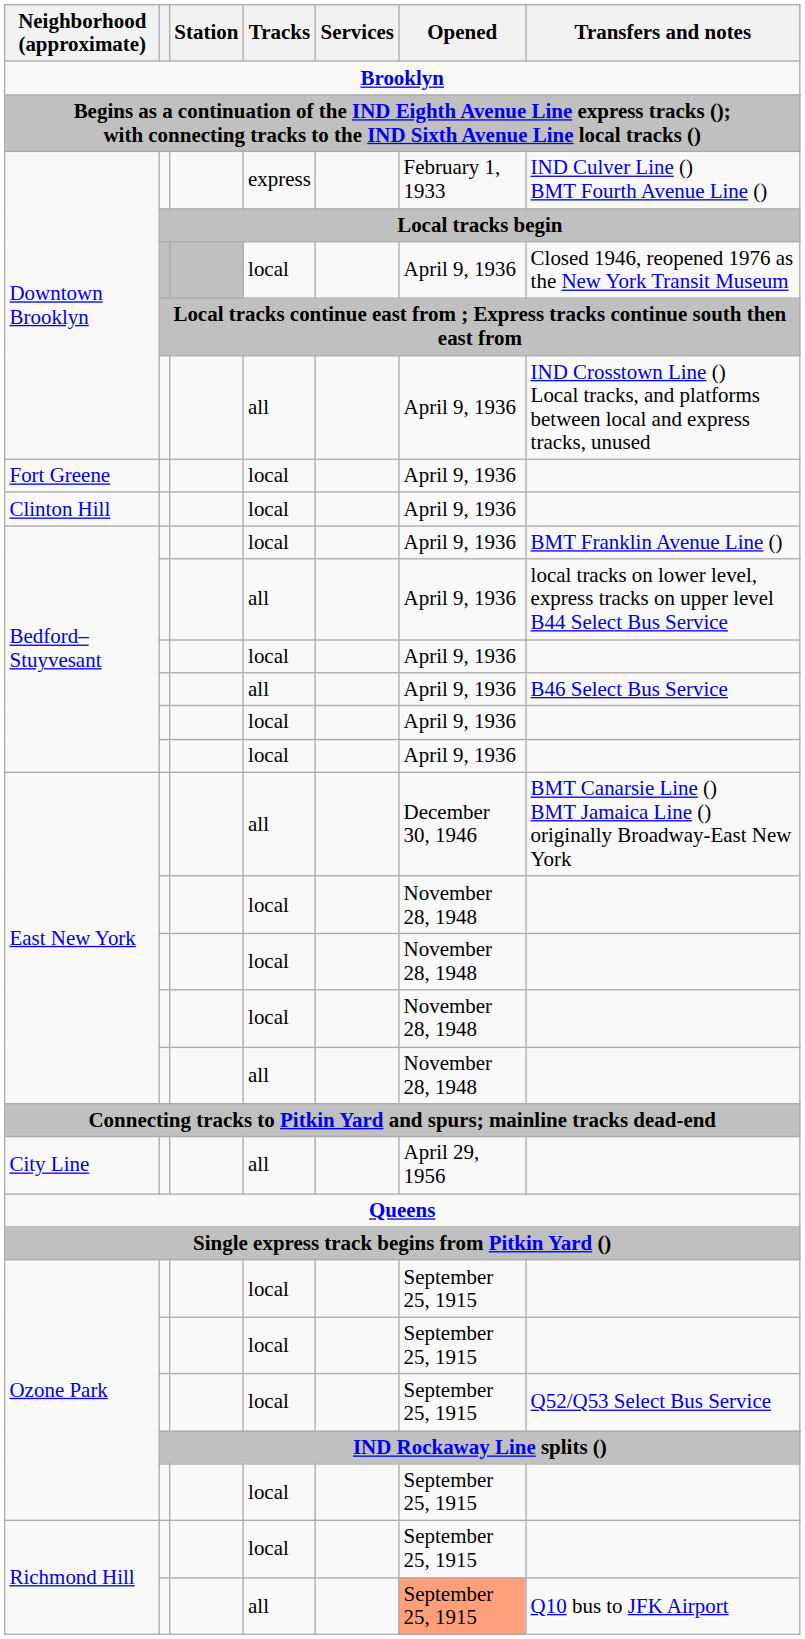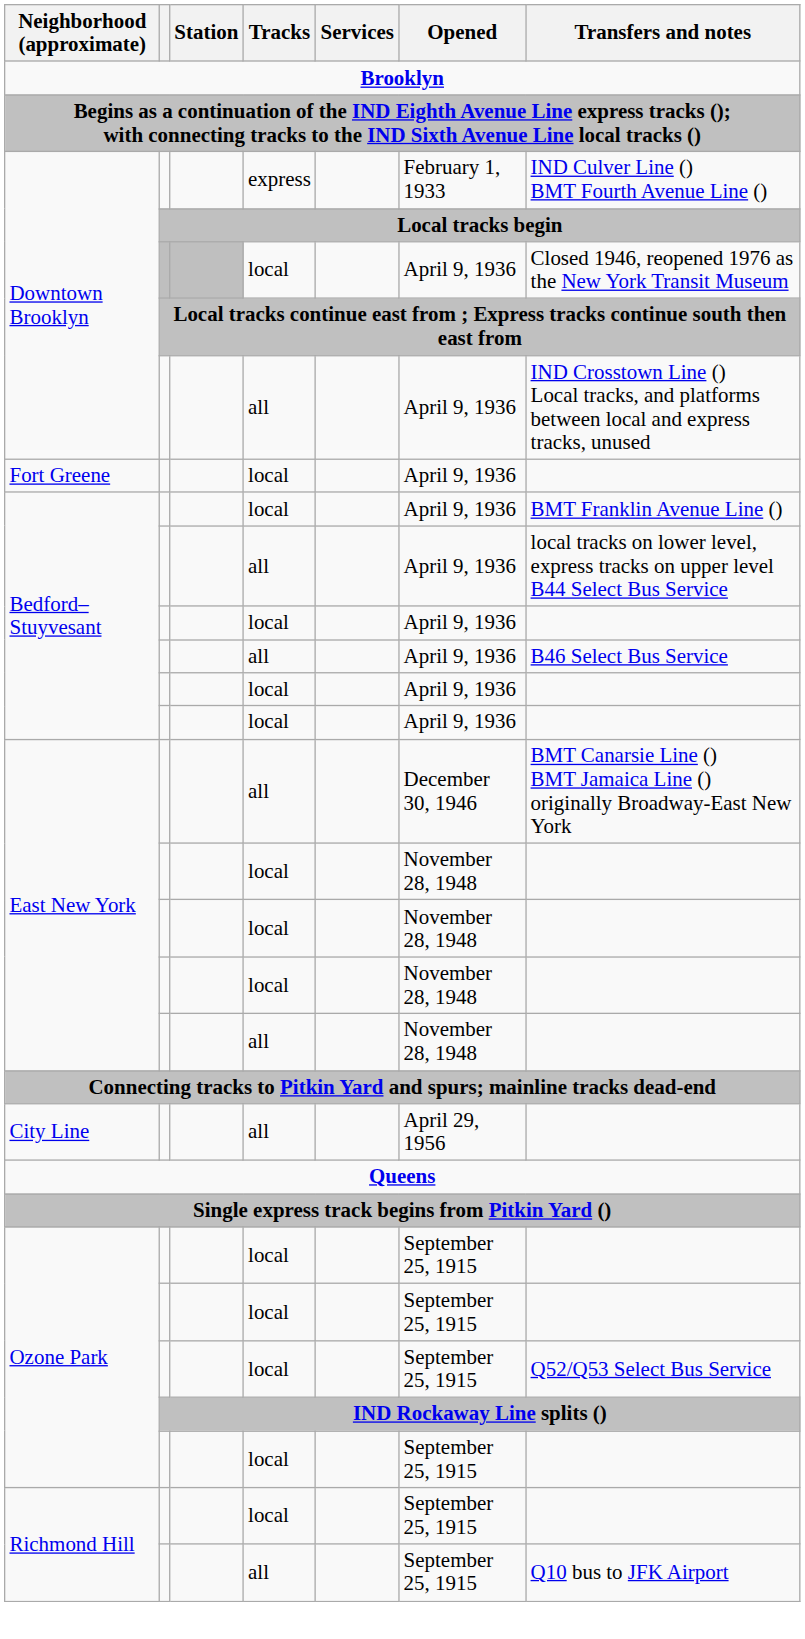- row: Clinton Hill | local | April 9, 1936
Richmond Hill / all | Opened: lightsalmon background -> no background
